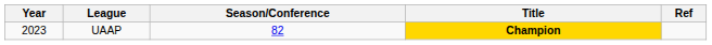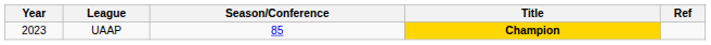UAAP | Season/Conference: 82 -> 85
